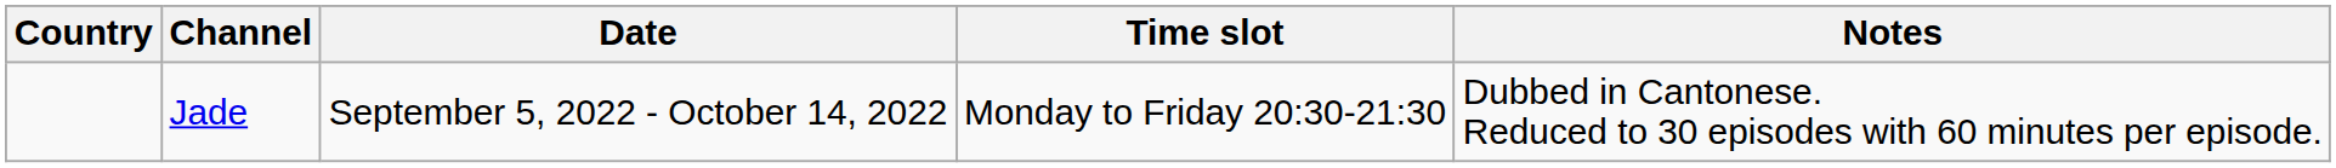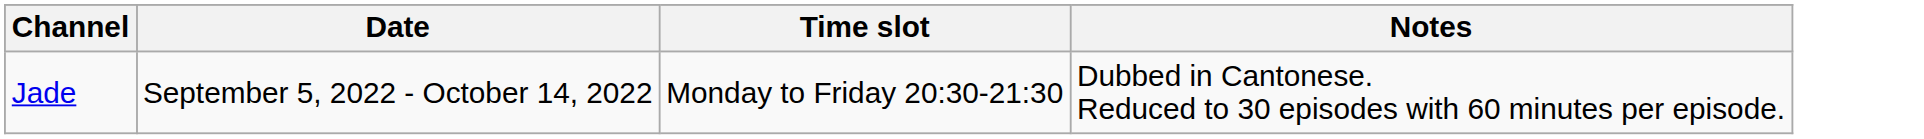- column: Country
